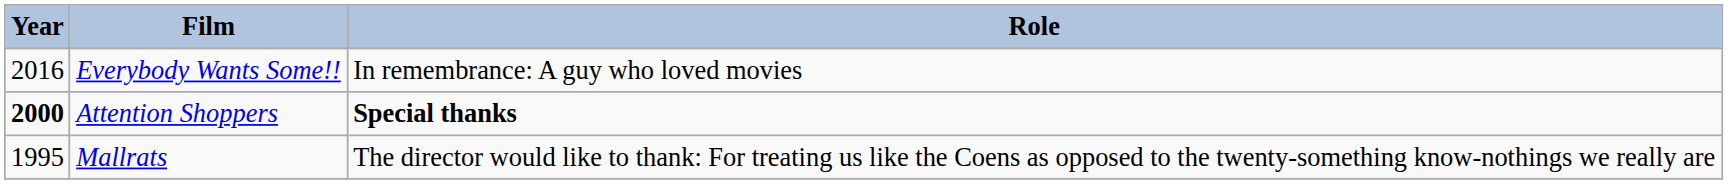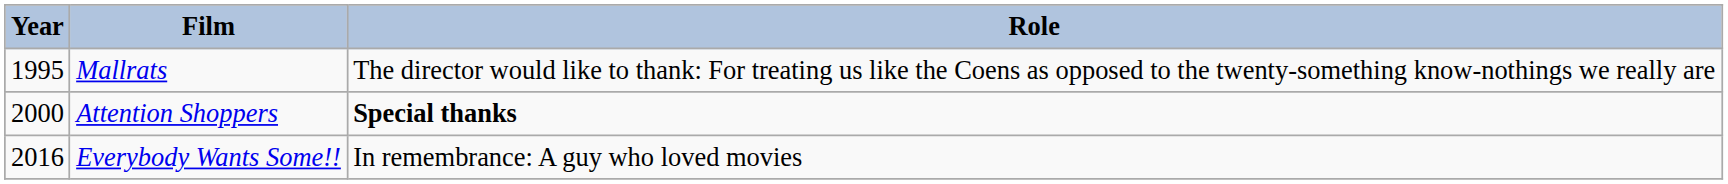rows swapped: Mallrats <-> Everybody Wants Some!!
Attention Shoppers | Year: bold -> normal
